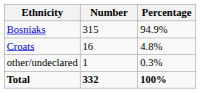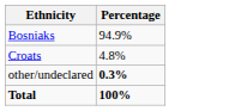- column: Number | 315 | 16 | 1 | 332
other/undeclared | Percentage: normal -> bold
